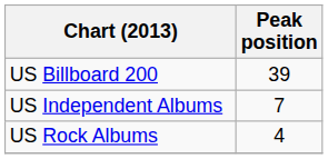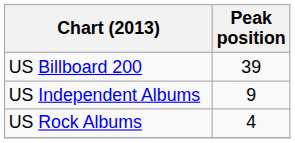US Independent Albums | Peak position: 7 -> 9
